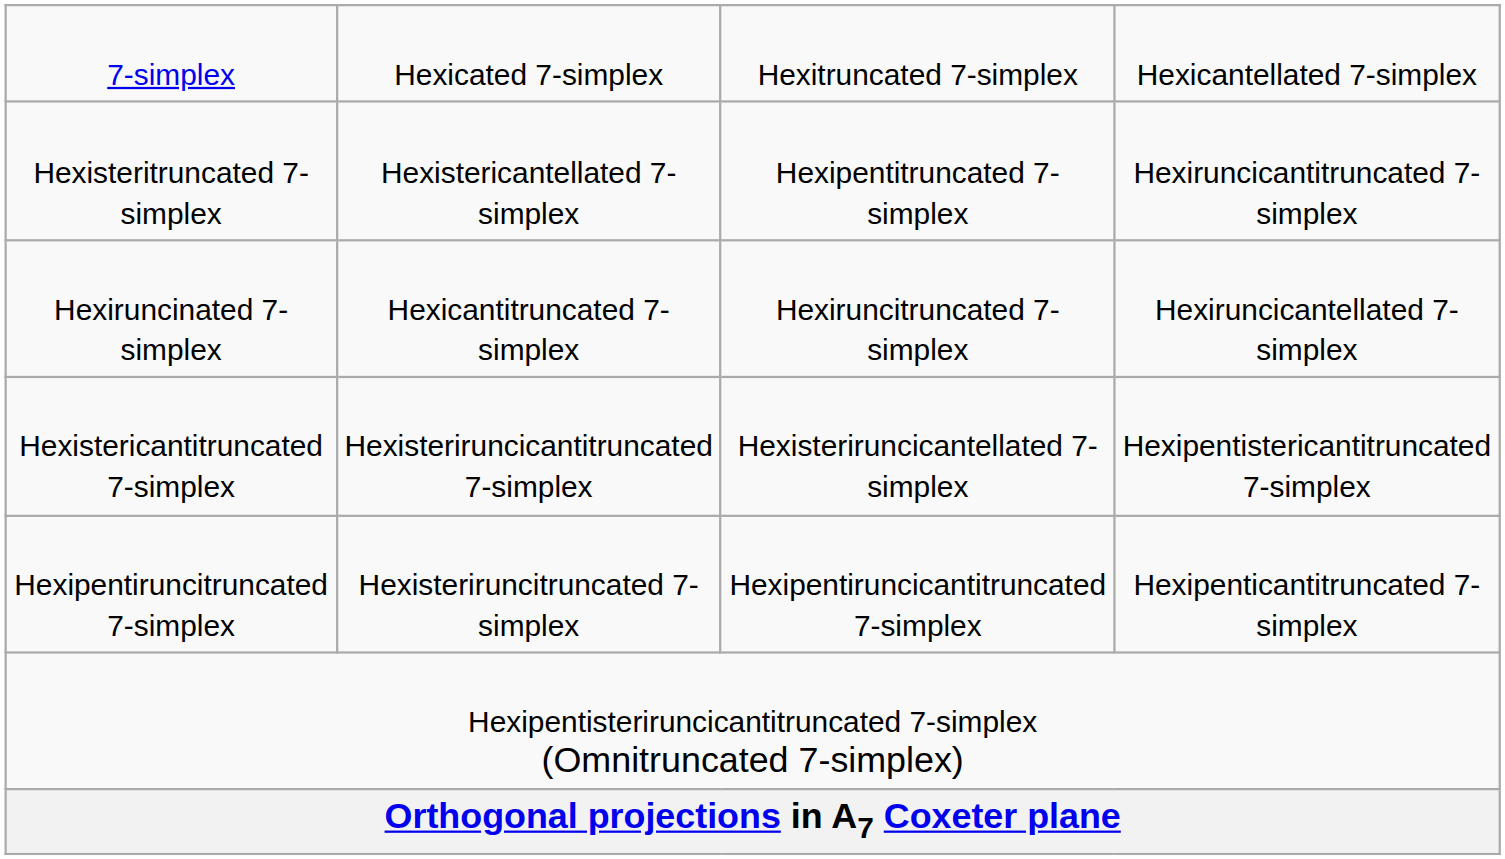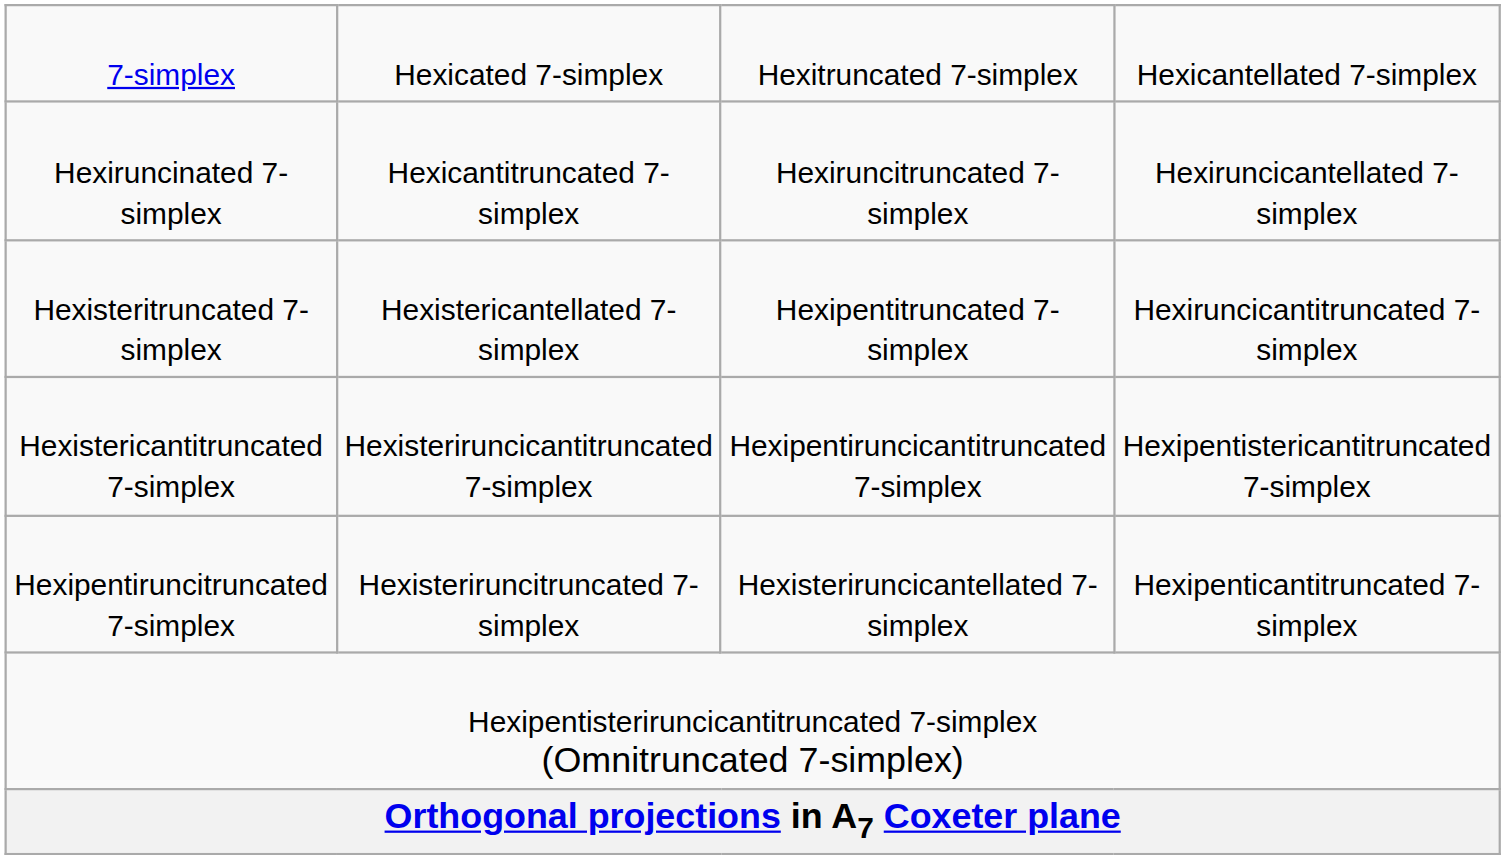rows swapped: Hexiruncinated 7-simplex <-> Hexisteritruncated 7-simplex
Hexistericantitruncated 7-simplex | column 3: Hexisteriruncicantellated 7-simplex -> Hexipentiruncicantitruncated 7-simplex
Hexipentiruncitruncated 7-simplex | column 3: Hexipentiruncicantitruncated 7-simplex -> Hexisteriruncicantellated 7-simplex
